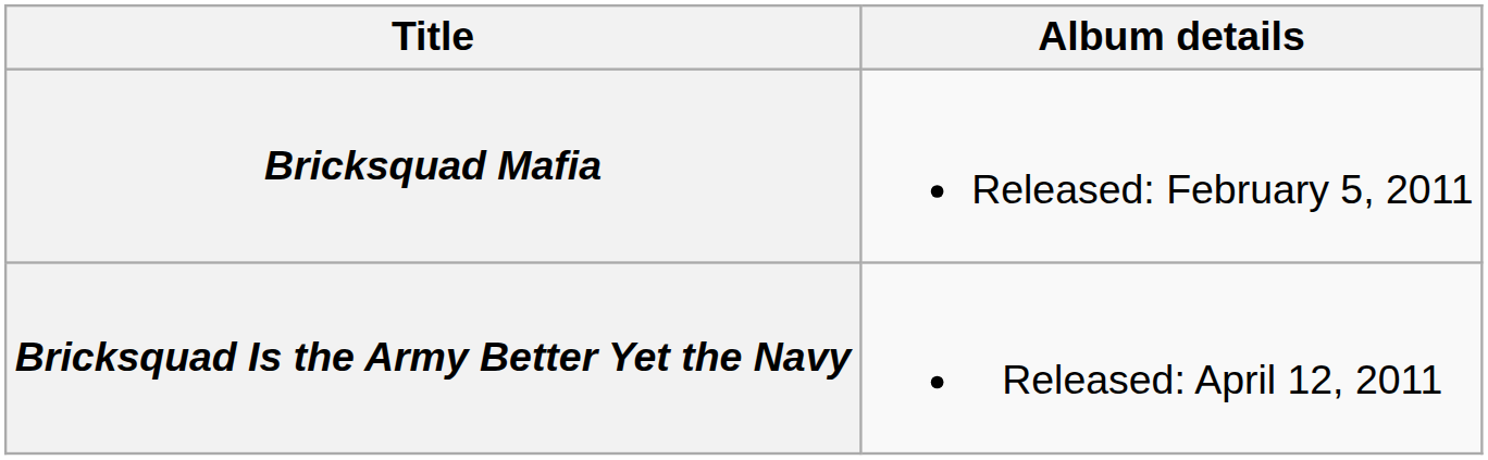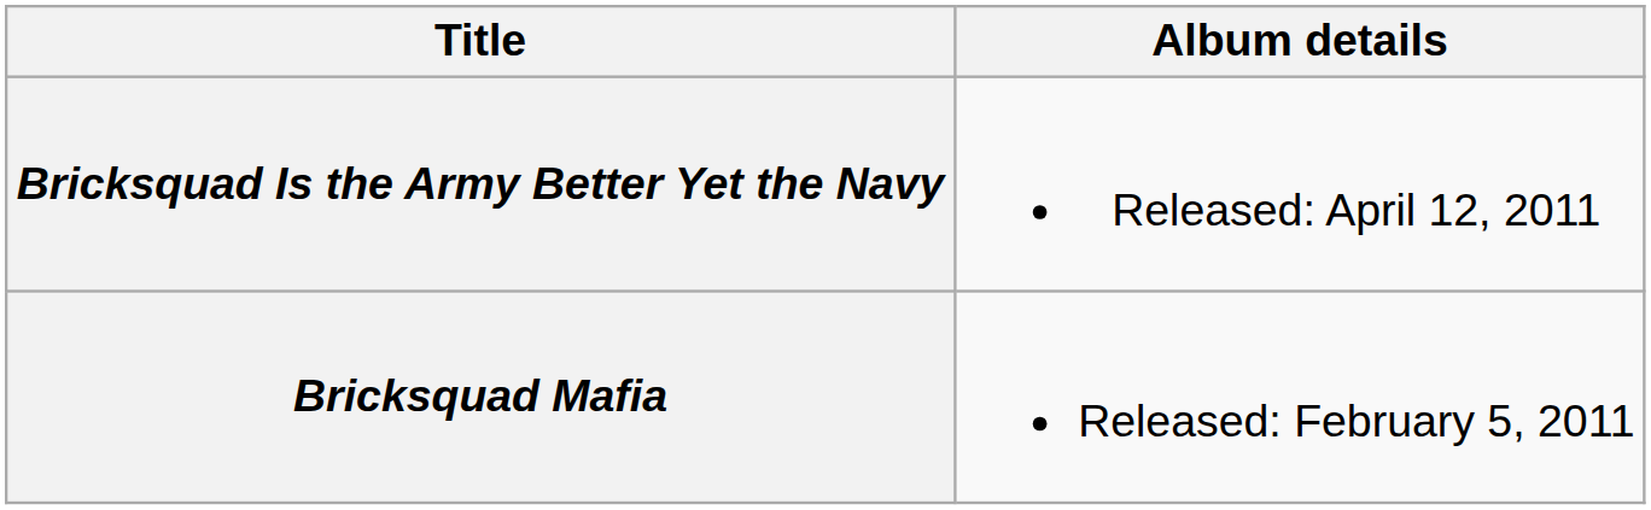rows swapped: Bricksquad Mafia <-> Bricksquad Is the Army Better Yet the Navy
